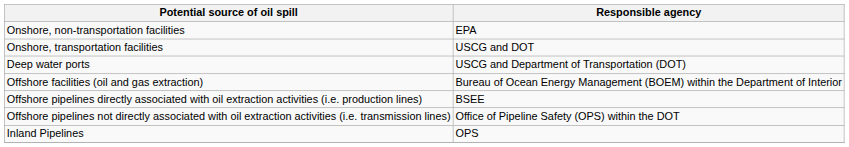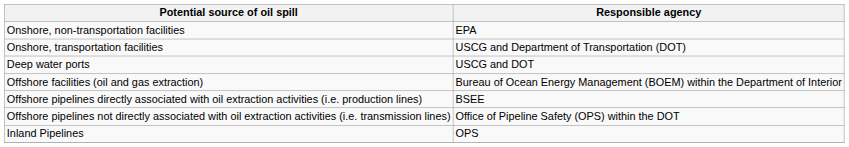Onshore, transportation facilities | Responsible agency: USCG and DOT -> USCG and Department of Transportation (DOT)
Deep water ports | Responsible agency: USCG and Department of Transportation (DOT) -> USCG and DOT
